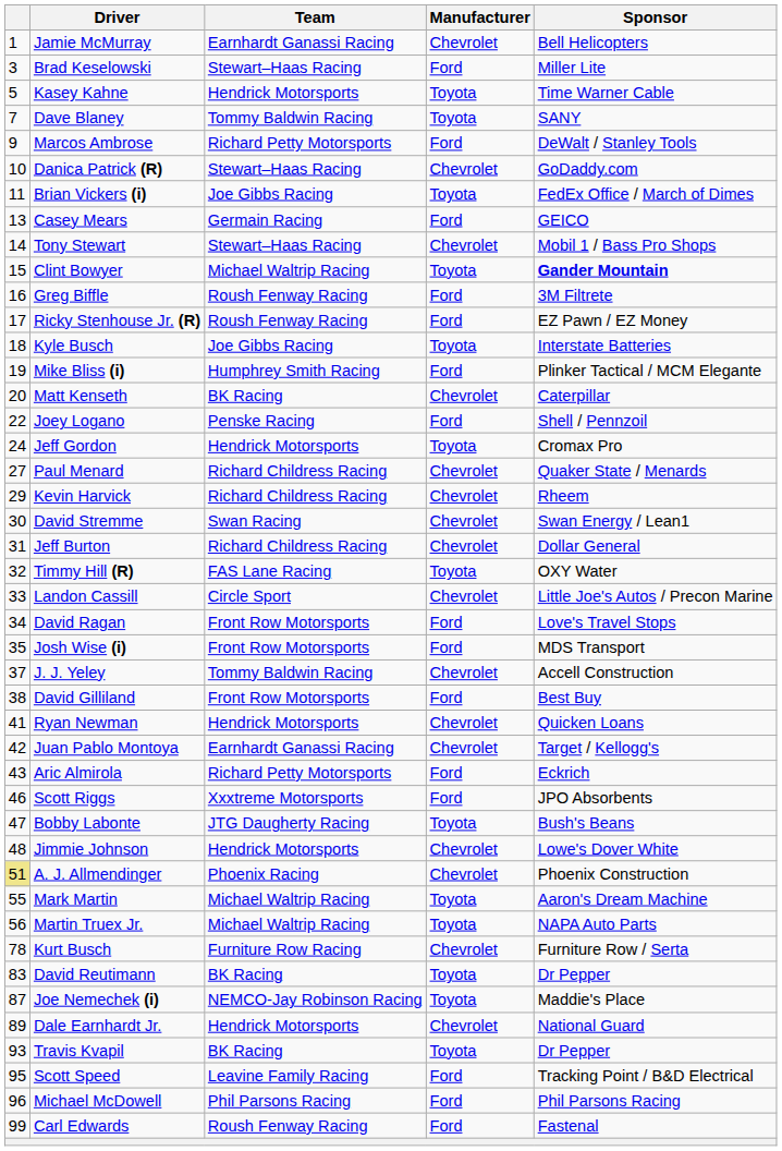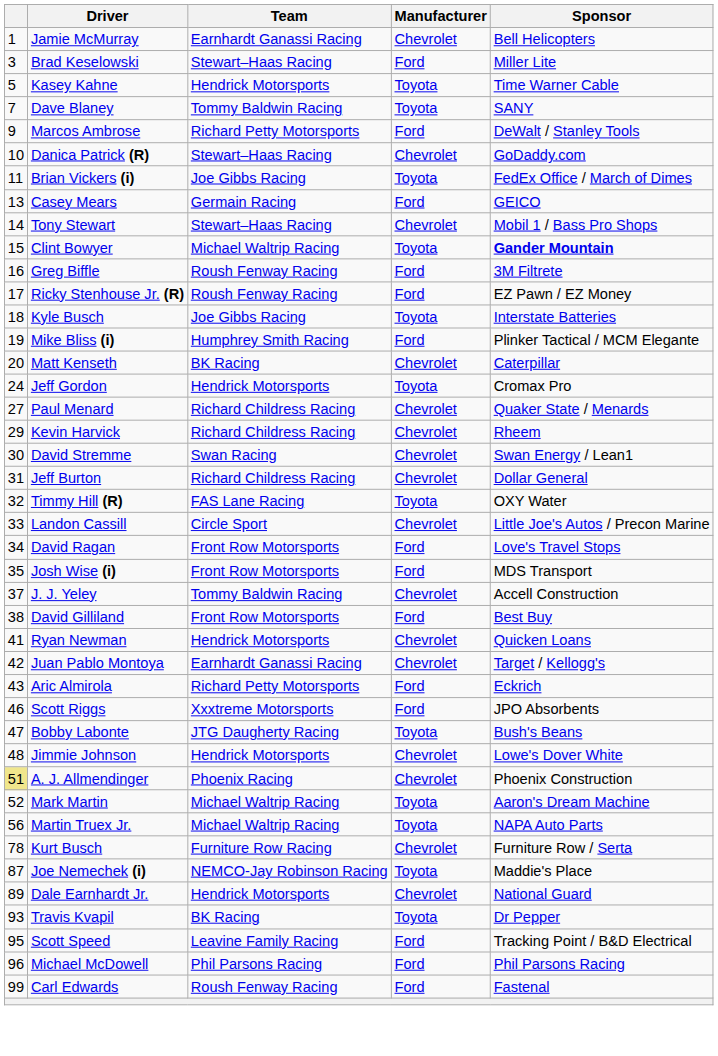- row: 22 | Joey Logano | Penske Racing | Ford | Shell / Pennzoil
Mark Martin | column 1: 55 -> 52
- row: 83 | David Reutimann | BK Racing | Toyota | Dr Pepper
